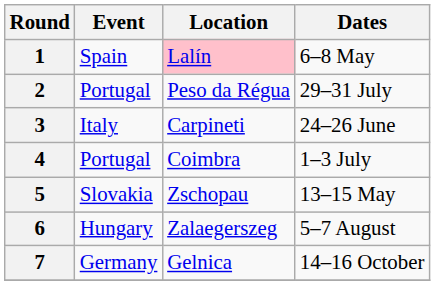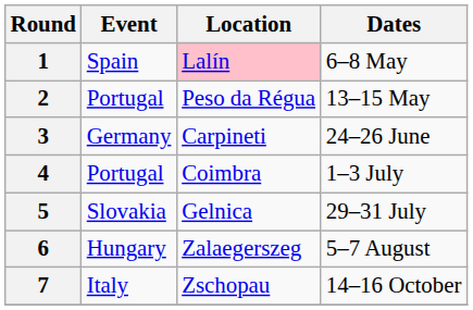2 | Dates: 29–31 July -> 13–15 May
3 | Event: Italy -> Germany
5 | Location: Zschopau -> Gelnica
5 | Dates: 13–15 May -> 29–31 July
7 | Event: Germany -> Italy
7 | Location: Gelnica -> Zschopau
